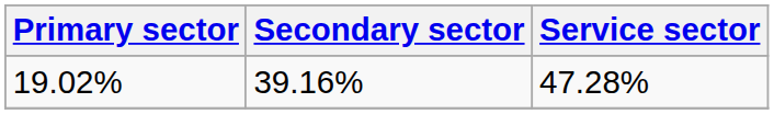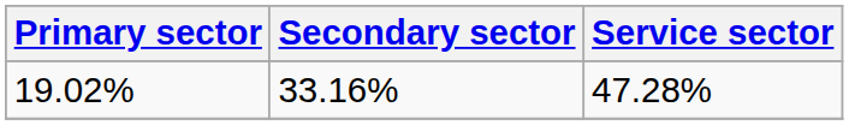19.02% | Secondary sector: 39.16% -> 33.16%
